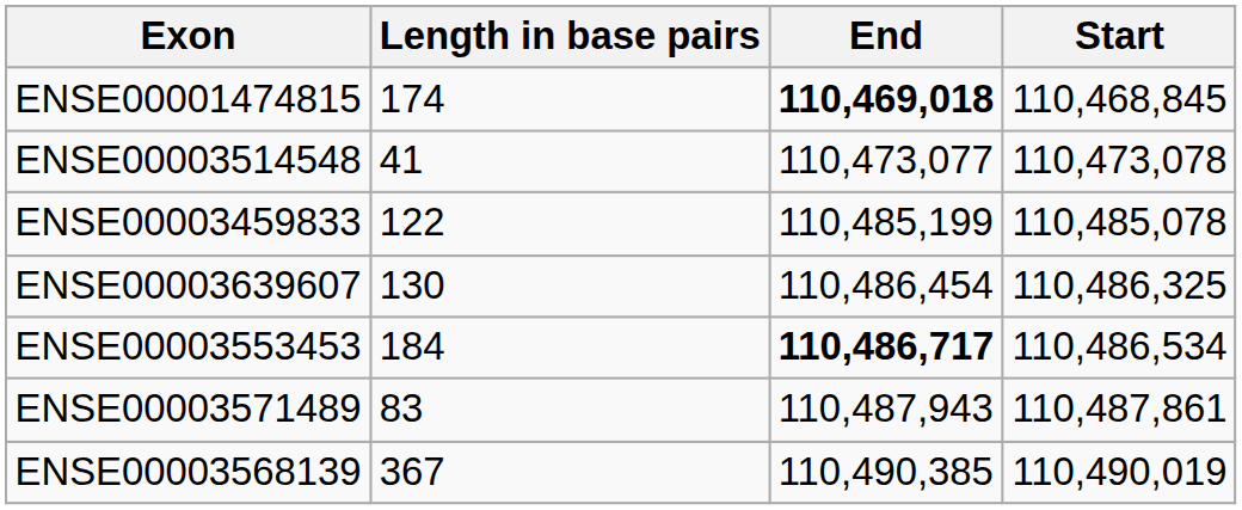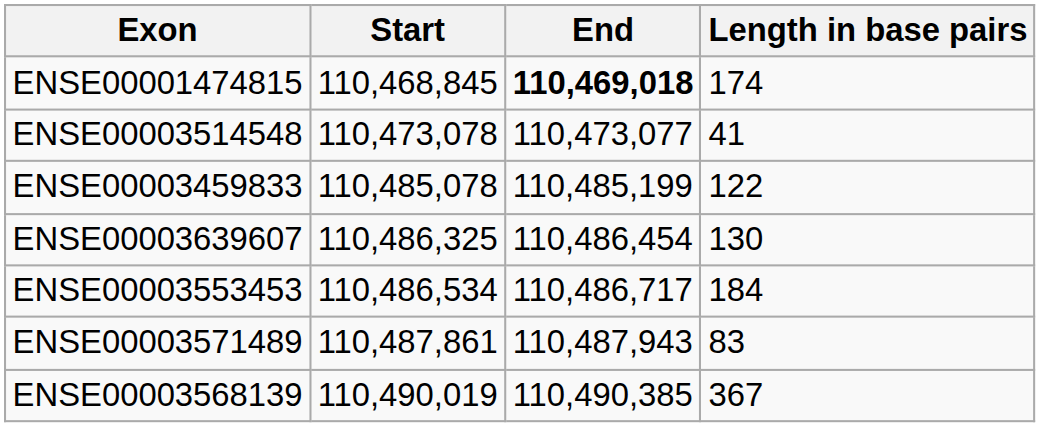columns swapped: Start <-> Length in base pairs
ENSE00003553453 | End: bold -> normal
